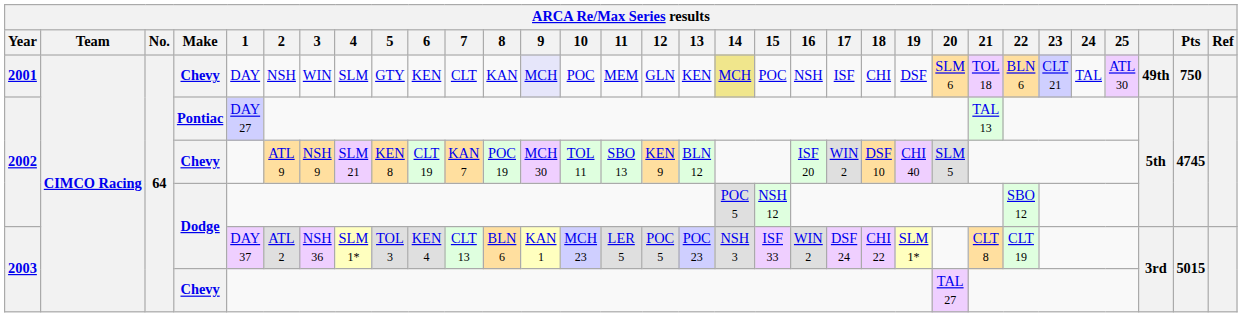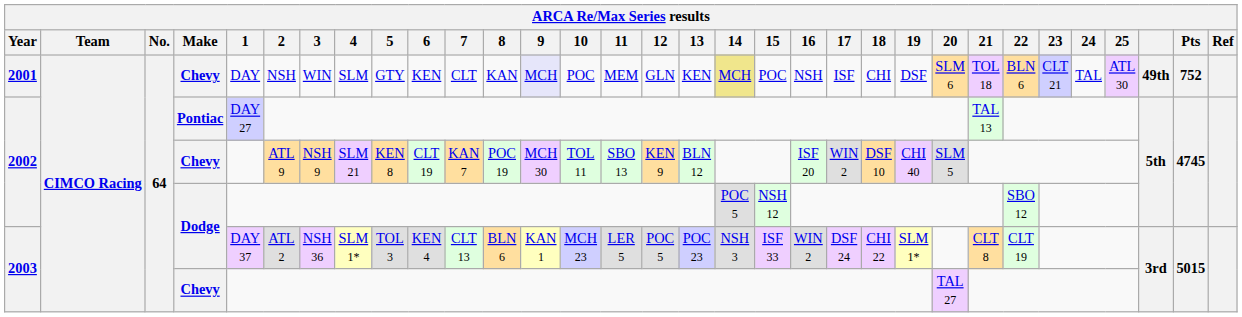2001 | Pts: 750 -> 752
